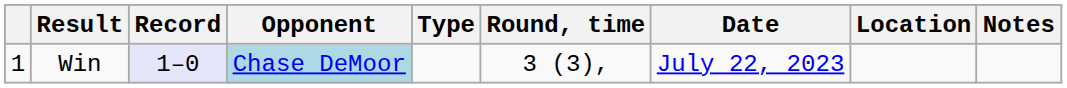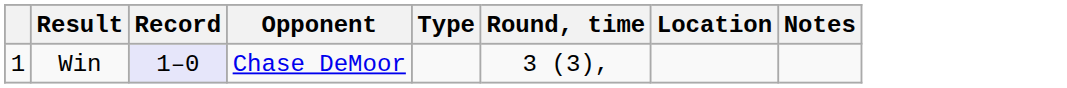- column: Date | July 22, 2023
Win | Opponent: lightblue background -> no background
